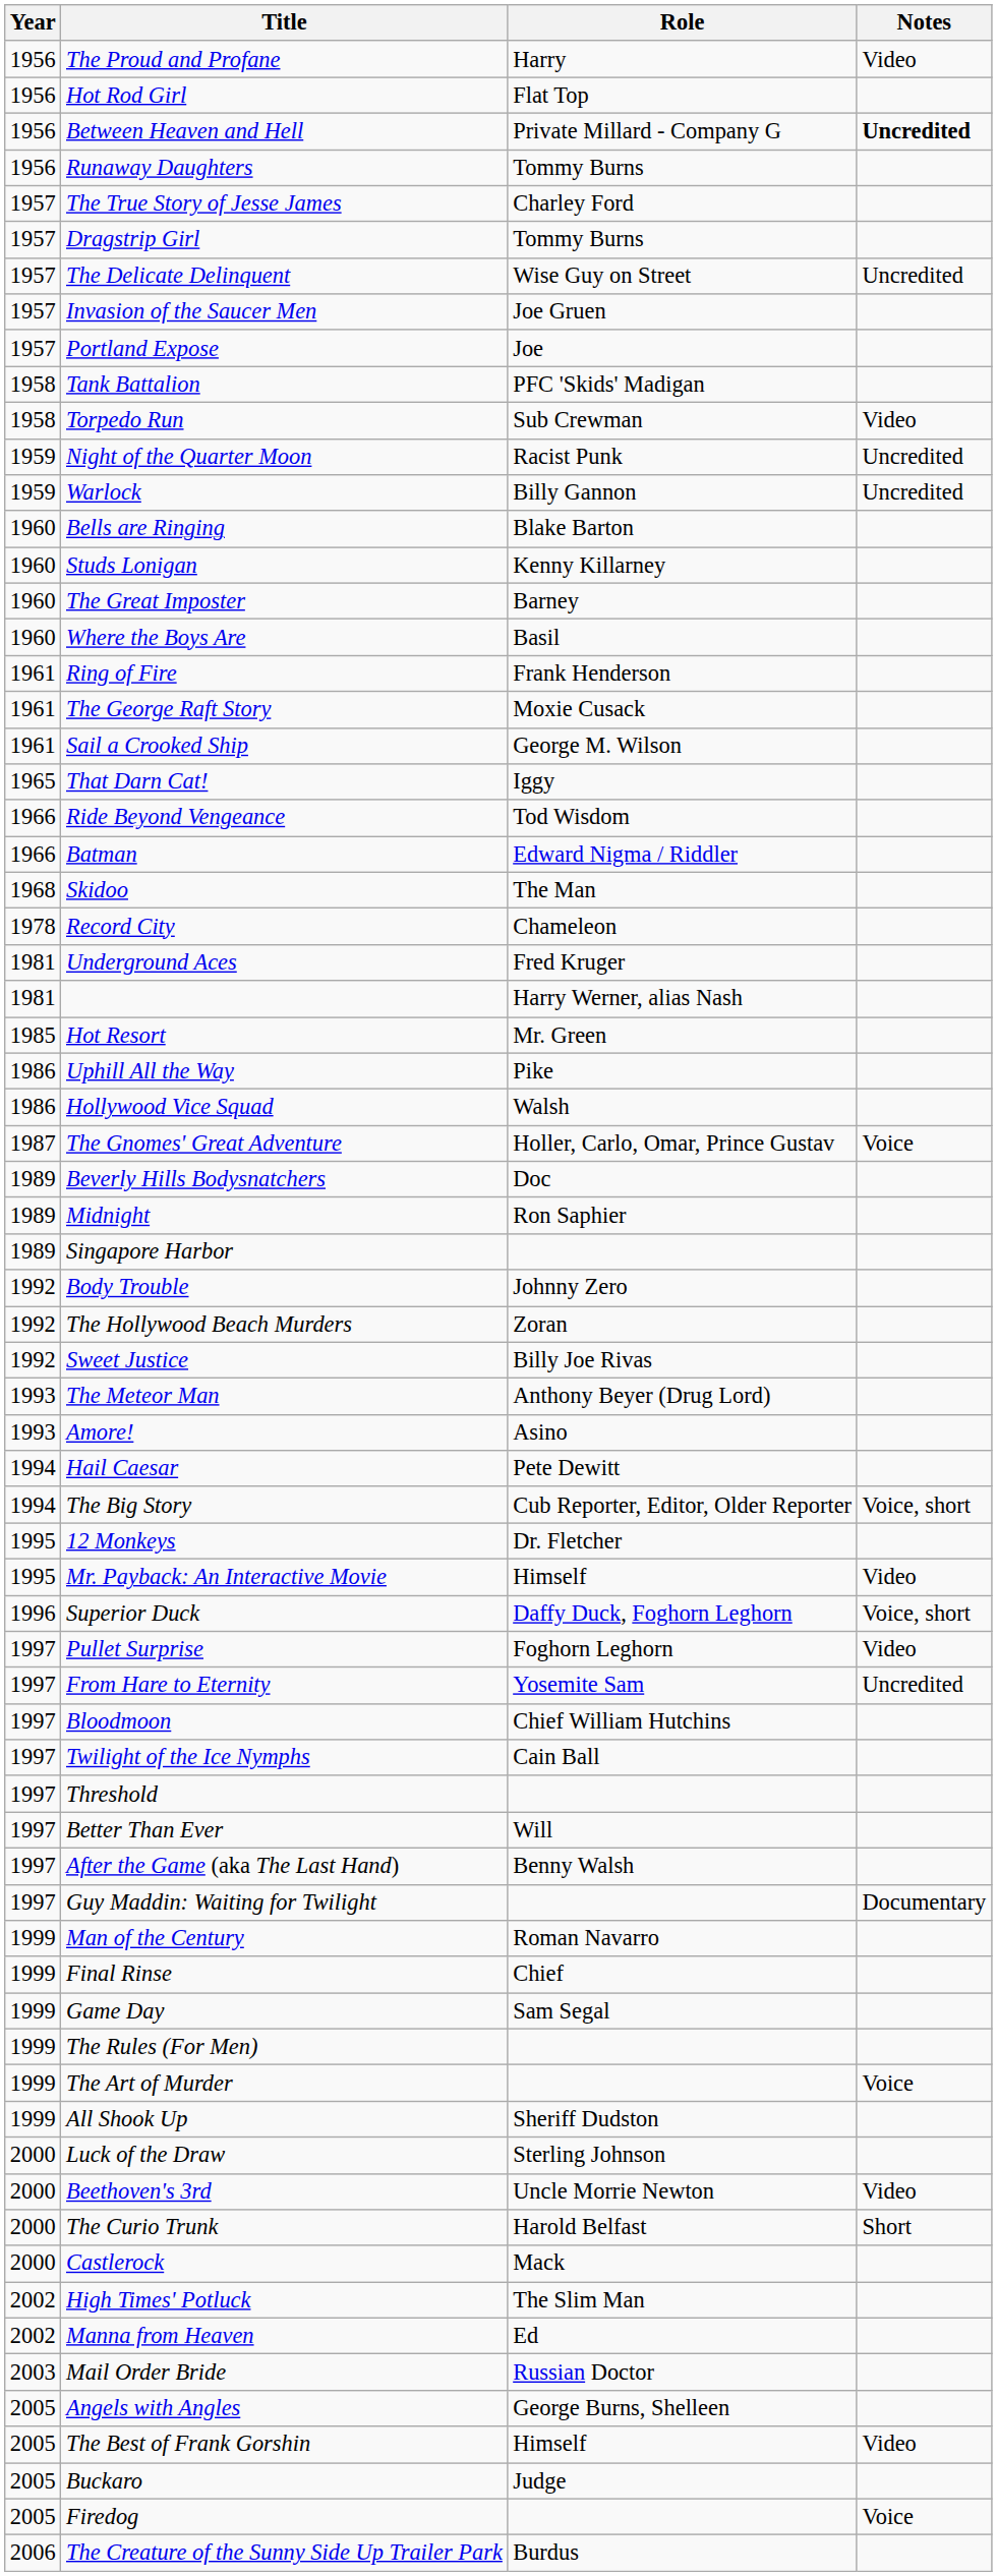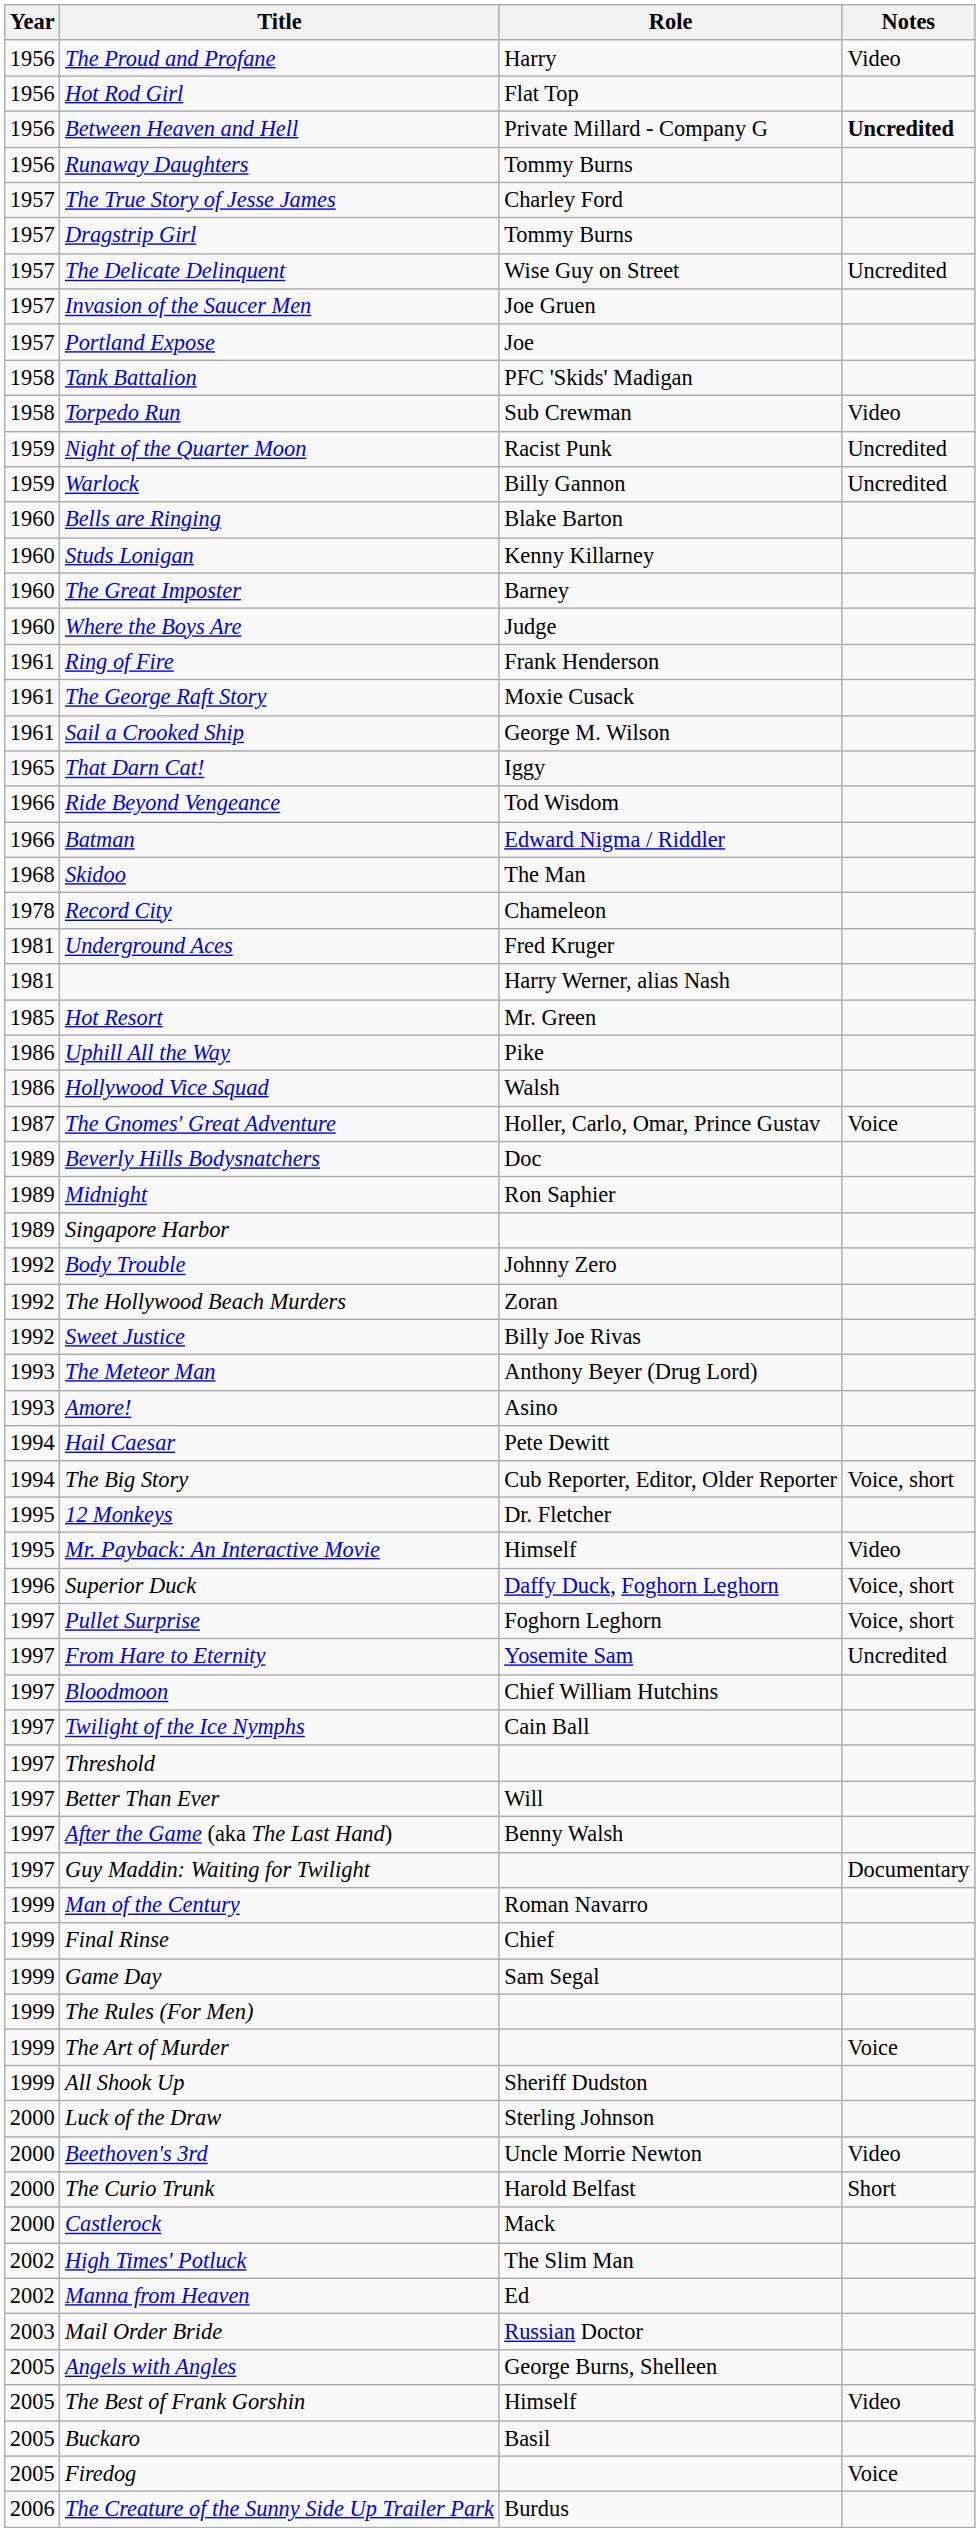Where the Boys Are | Role: Basil -> Judge
Pullet Surprise | Notes: Video -> Voice, short
Buckaro | Role: Judge -> Basil
